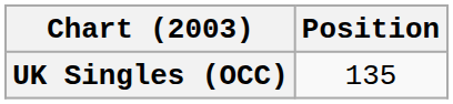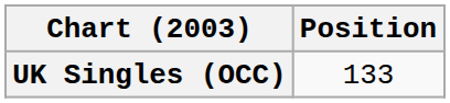UK Singles (OCC) | Position: 135 -> 133
